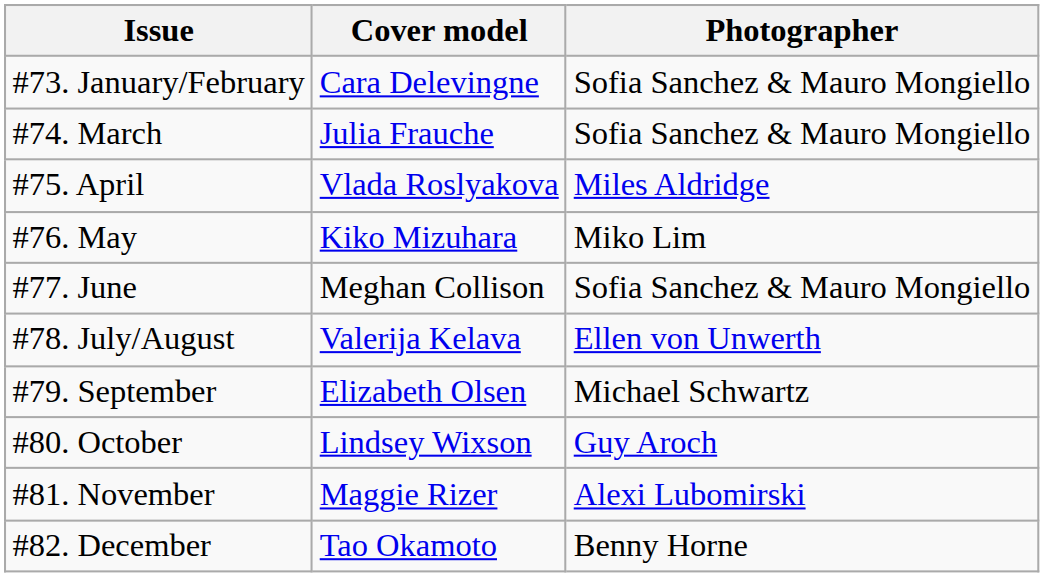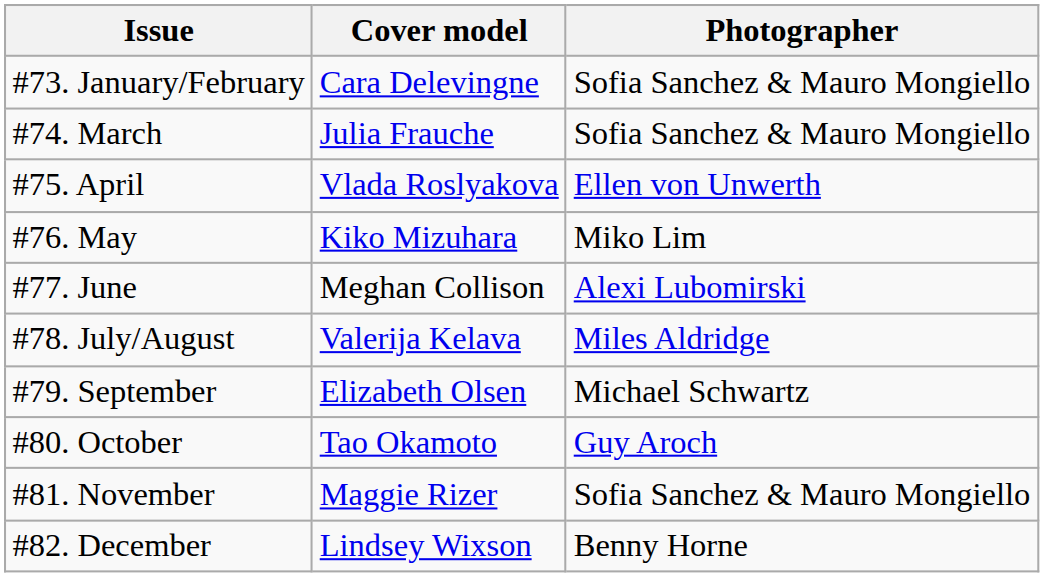#75. April | Photographer: Miles Aldridge -> Ellen von Unwerth
#77. June | Photographer: Sofia Sanchez & Mauro Mongiello -> Alexi Lubomirski
#78. July/August | Photographer: Ellen von Unwerth -> Miles Aldridge
#80. October | Cover model: Lindsey Wixson -> Tao Okamoto
#81. November | Photographer: Alexi Lubomirski -> Sofia Sanchez & Mauro Mongiello
#82. December | Cover model: Tao Okamoto -> Lindsey Wixson
